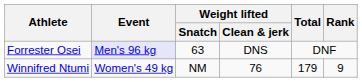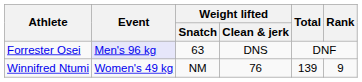Winnifred Ntumi | Total: 179 -> 139
